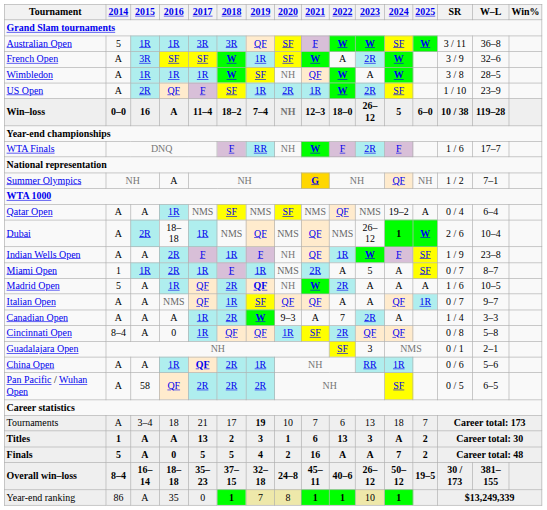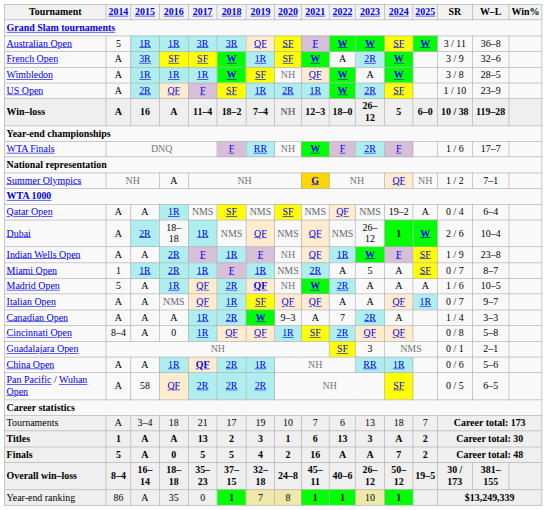Win–loss | 2014: 0–0 -> A
Tournaments | 2019: bold -> normal
